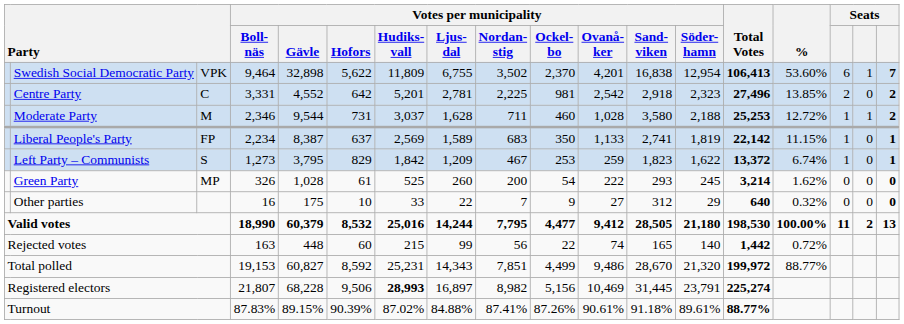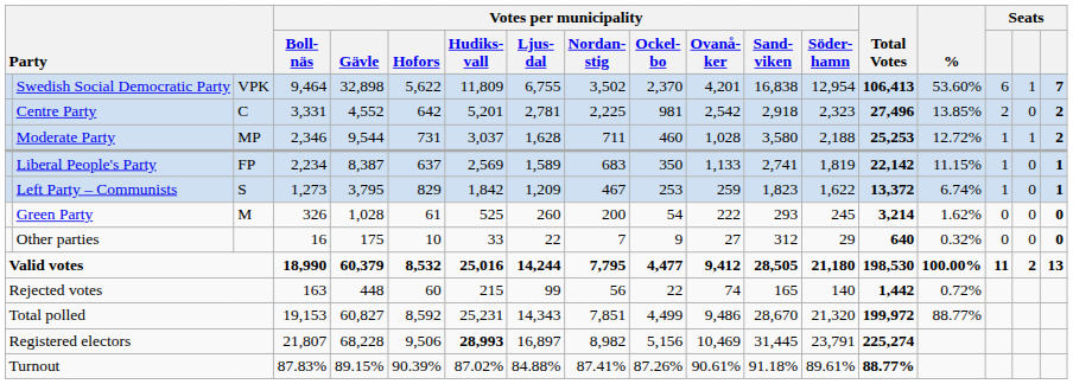Moderate Party | column 3: M -> MP
Green Party | column 3: MP -> M
